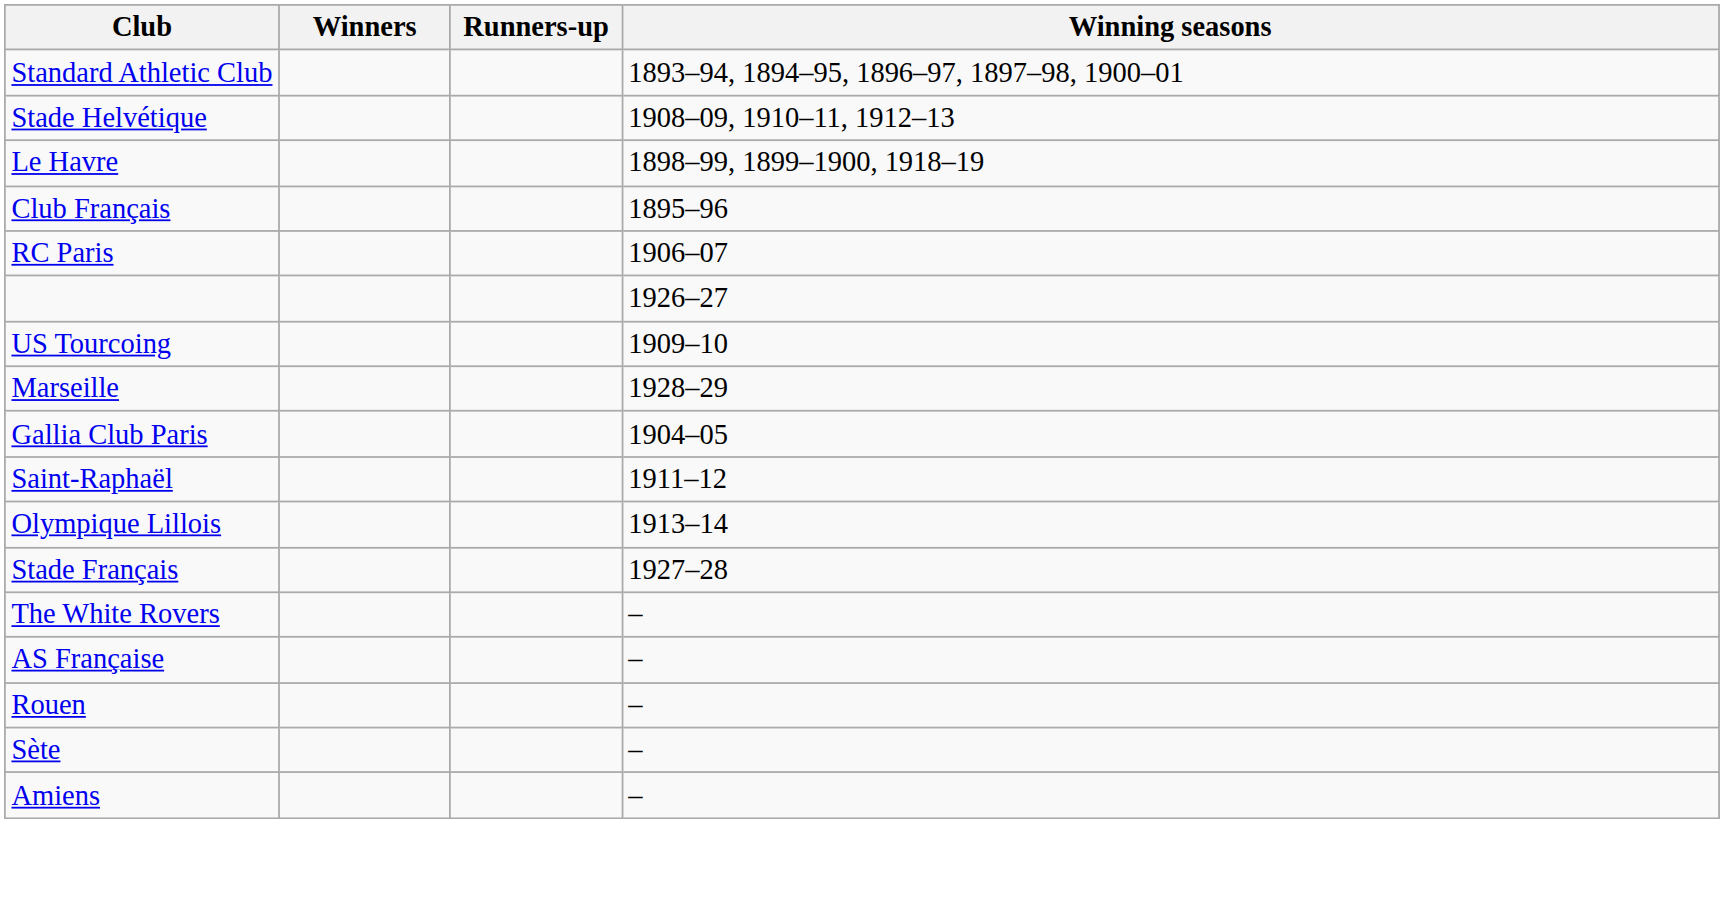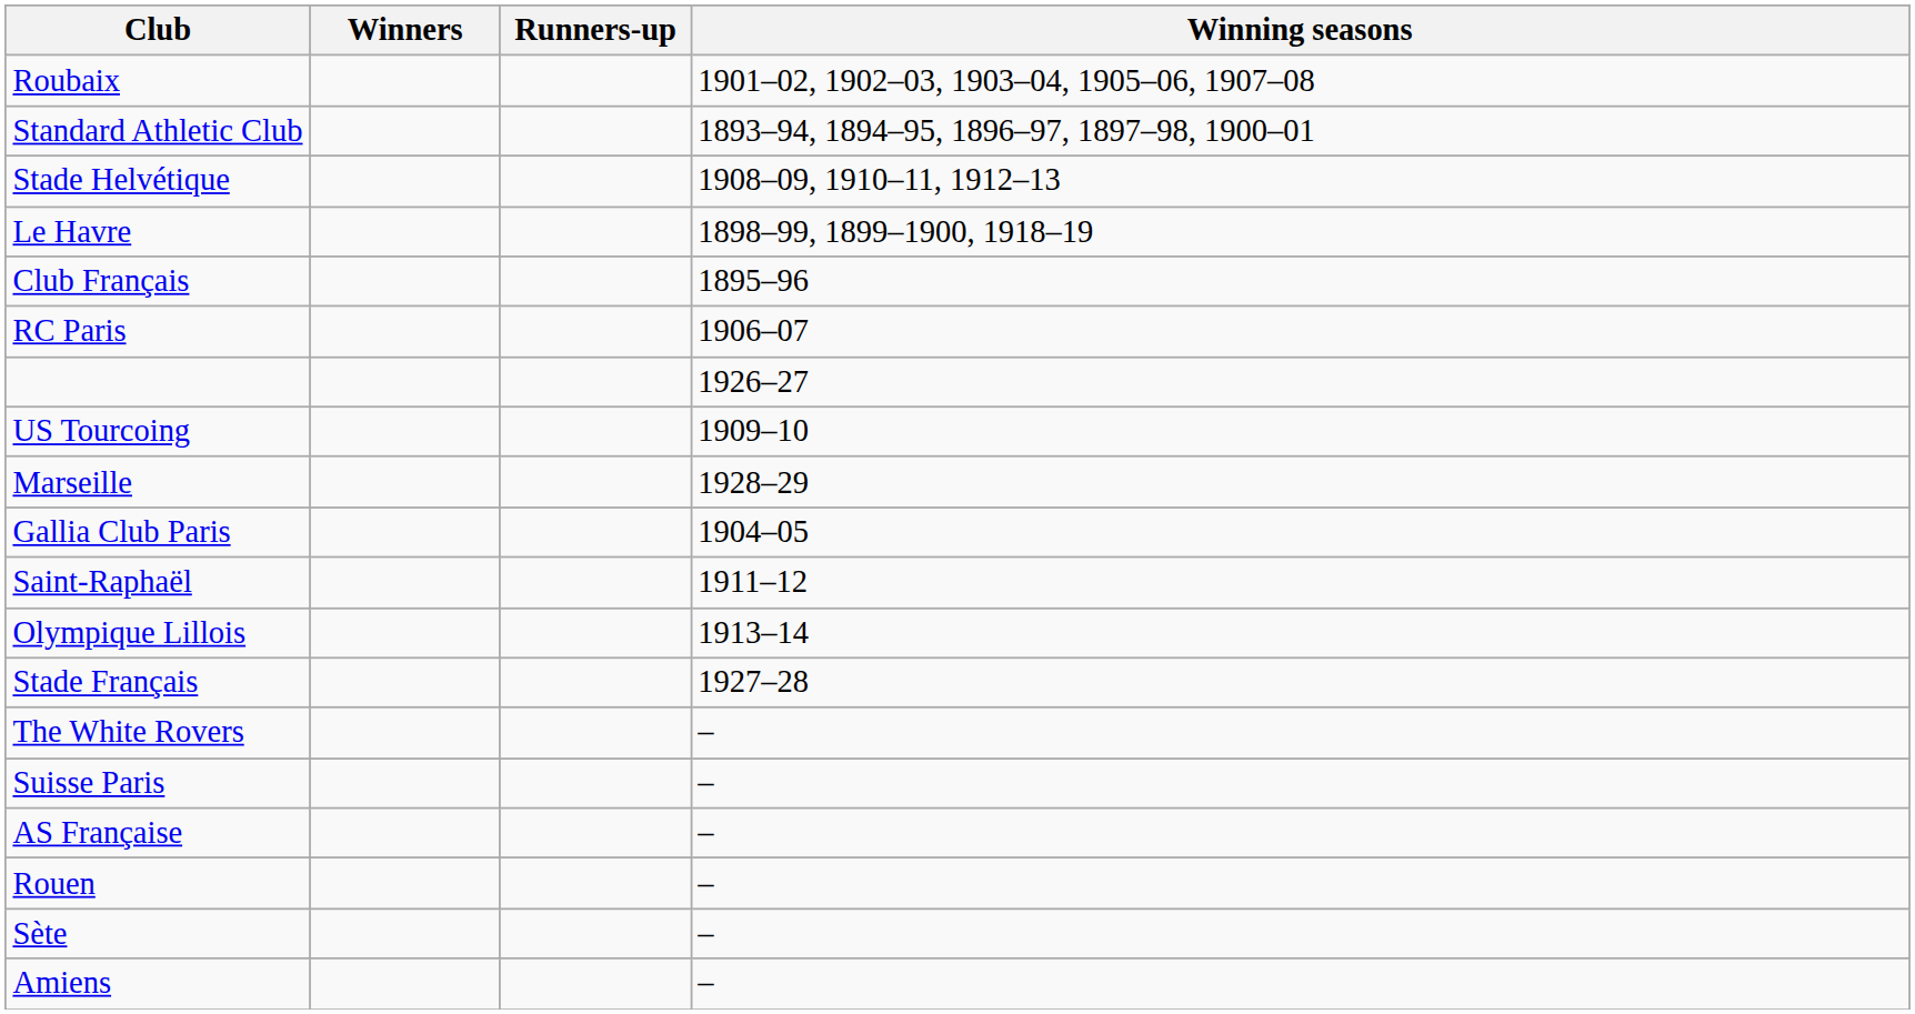+ row: Roubaix | 1901–02, 1902–03, 1903–04, 1905–06, 1907–08
+ row: Suisse Paris | –
